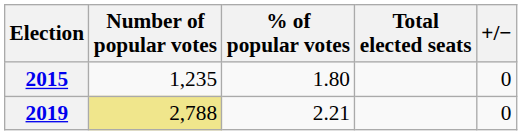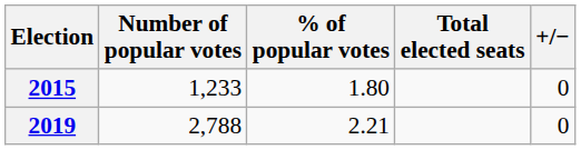2015 | Number of popular votes: 1,235 -> 1,233
2019 | Number of popular votes: khaki background -> no background
